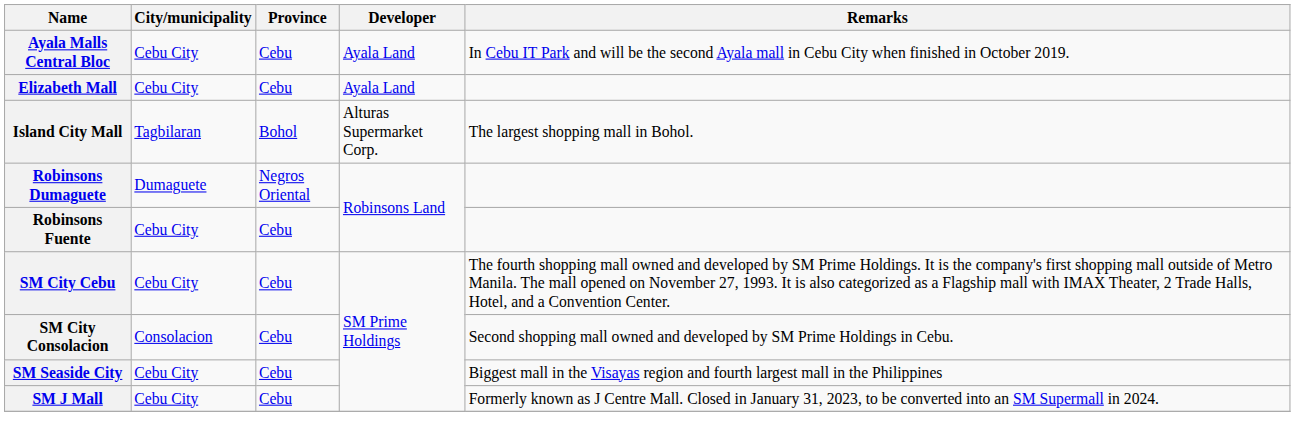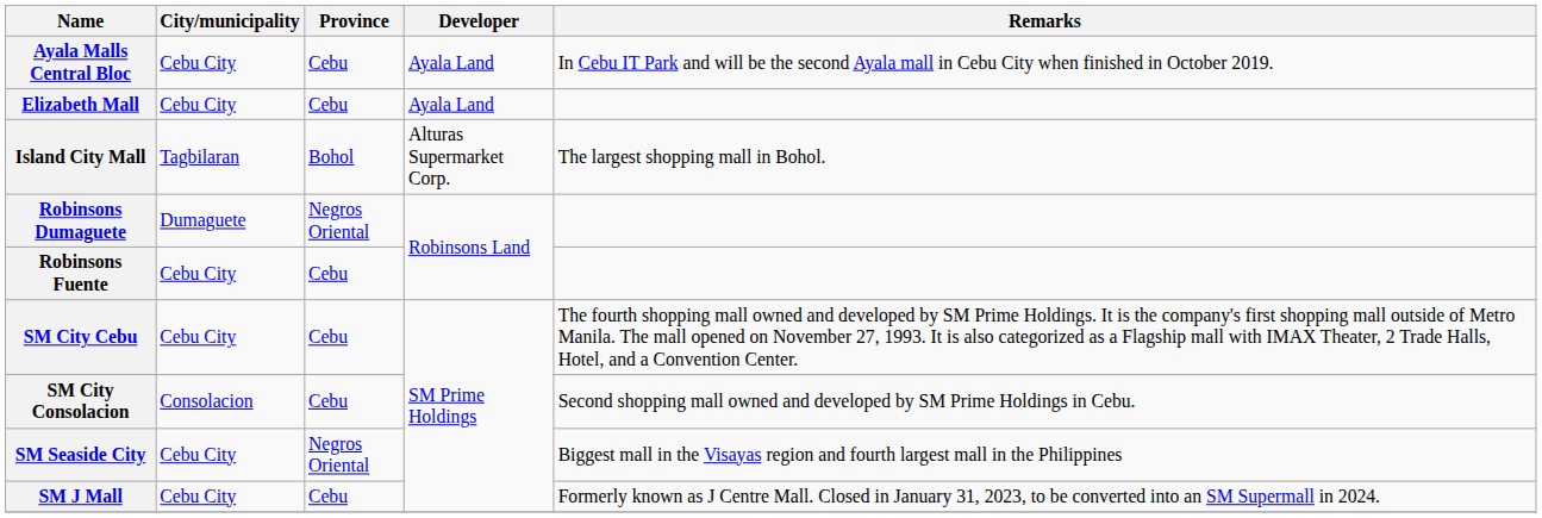SM Seaside City | Province: Cebu -> Negros Oriental
